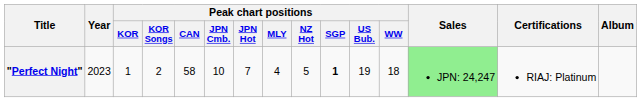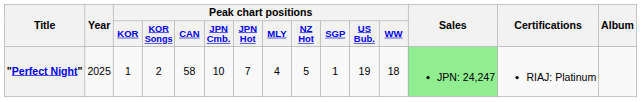"Perfect Night" | Year: 2023 -> 2025
"Perfect Night" | Peak chart positions / SGP: bold -> normal
